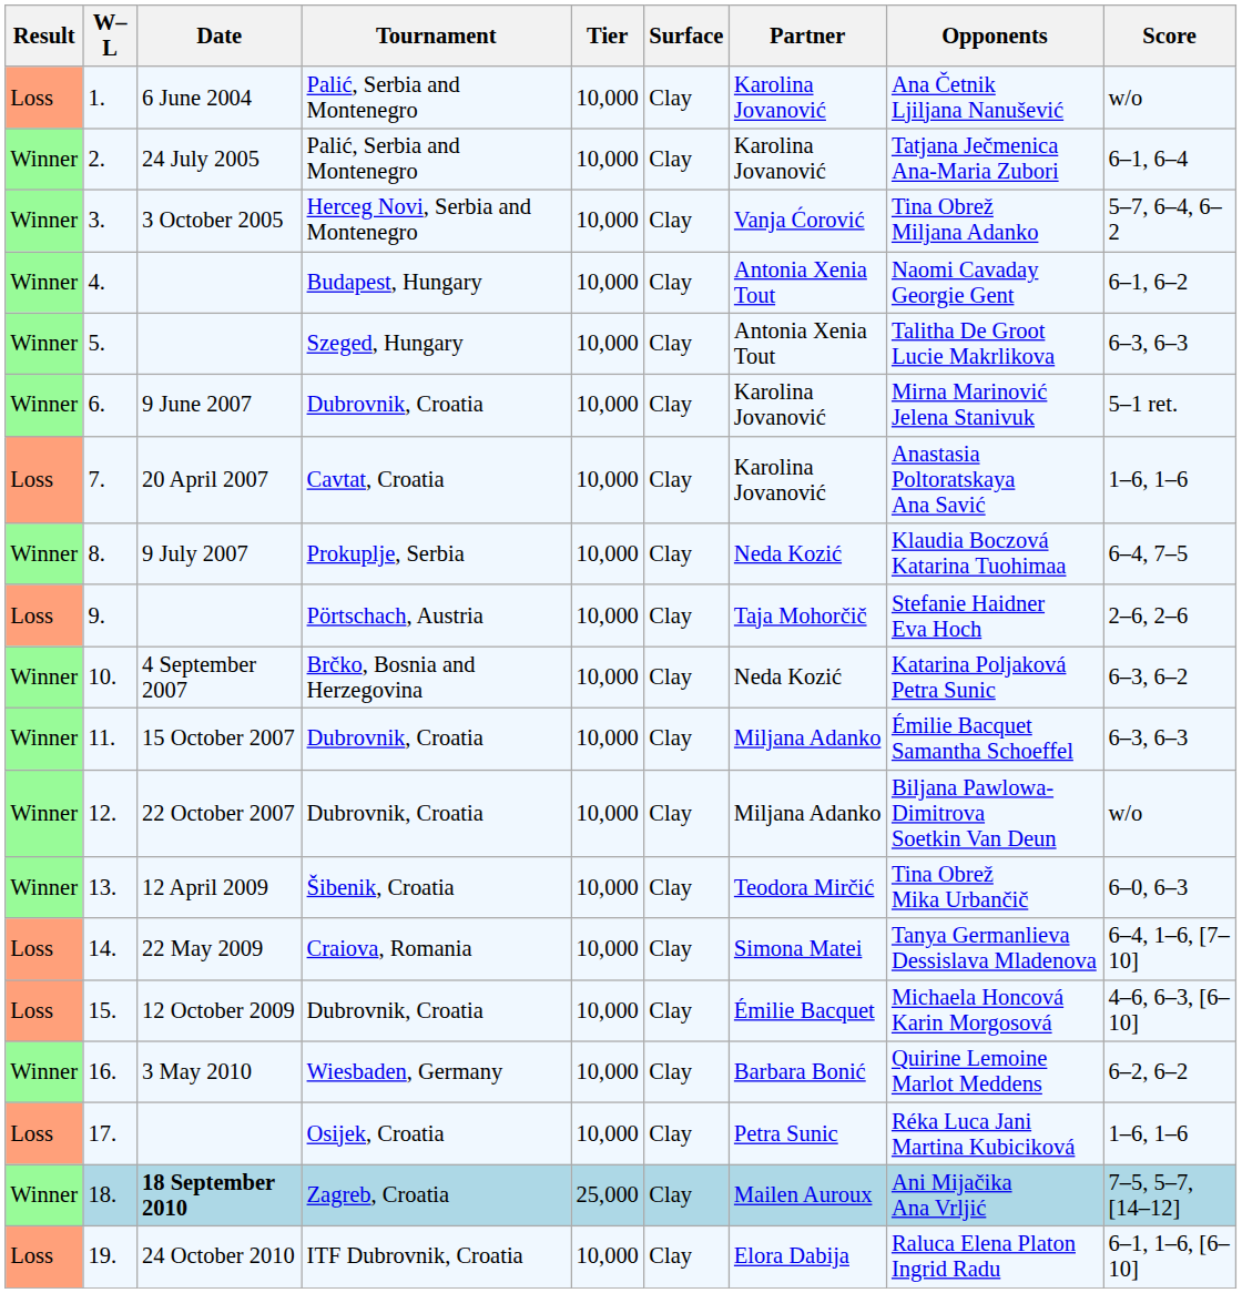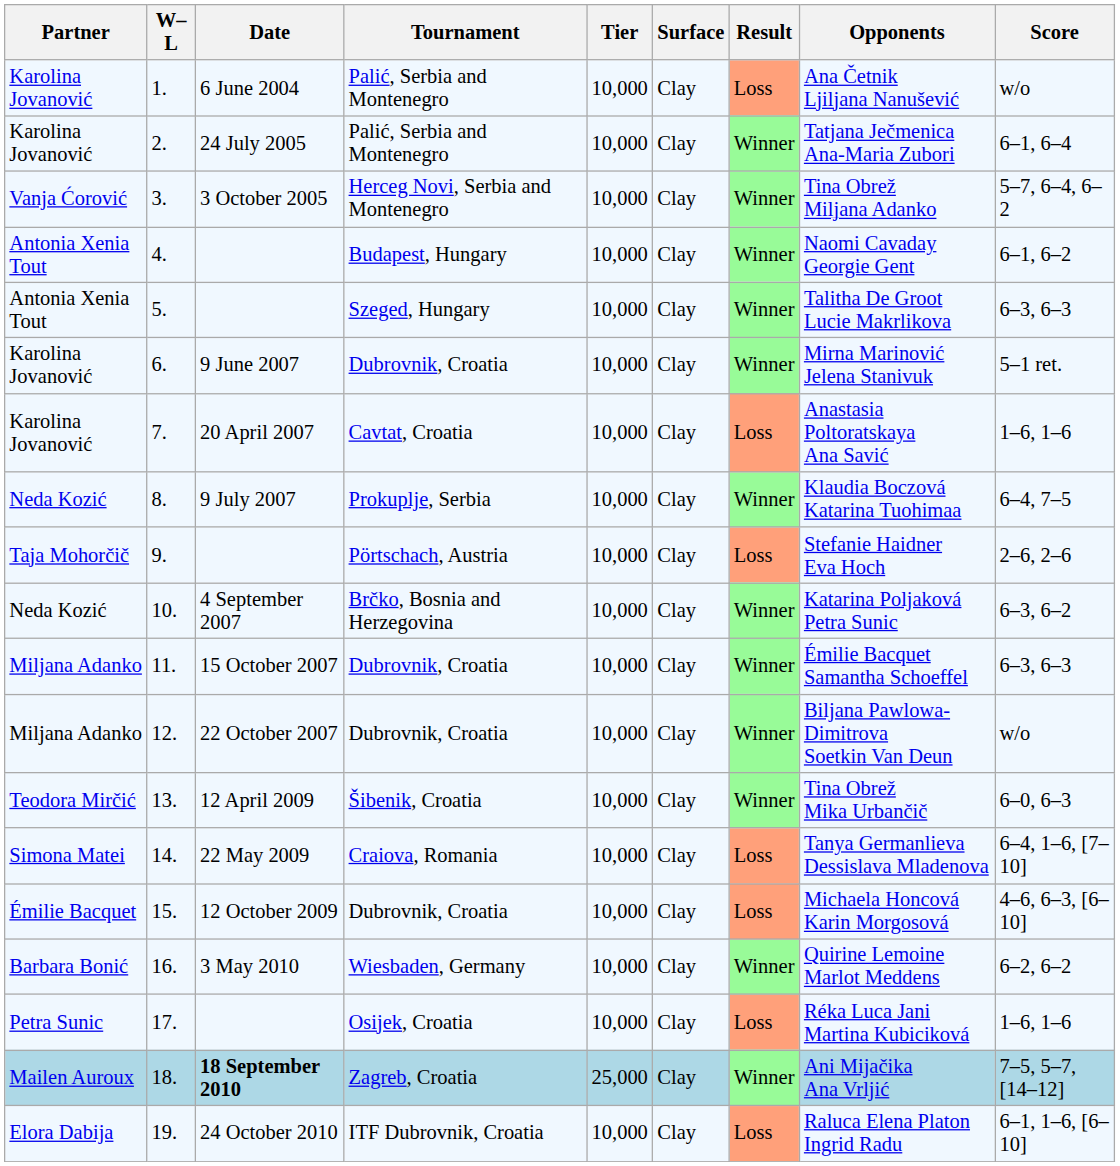columns swapped: Result <-> Partner
